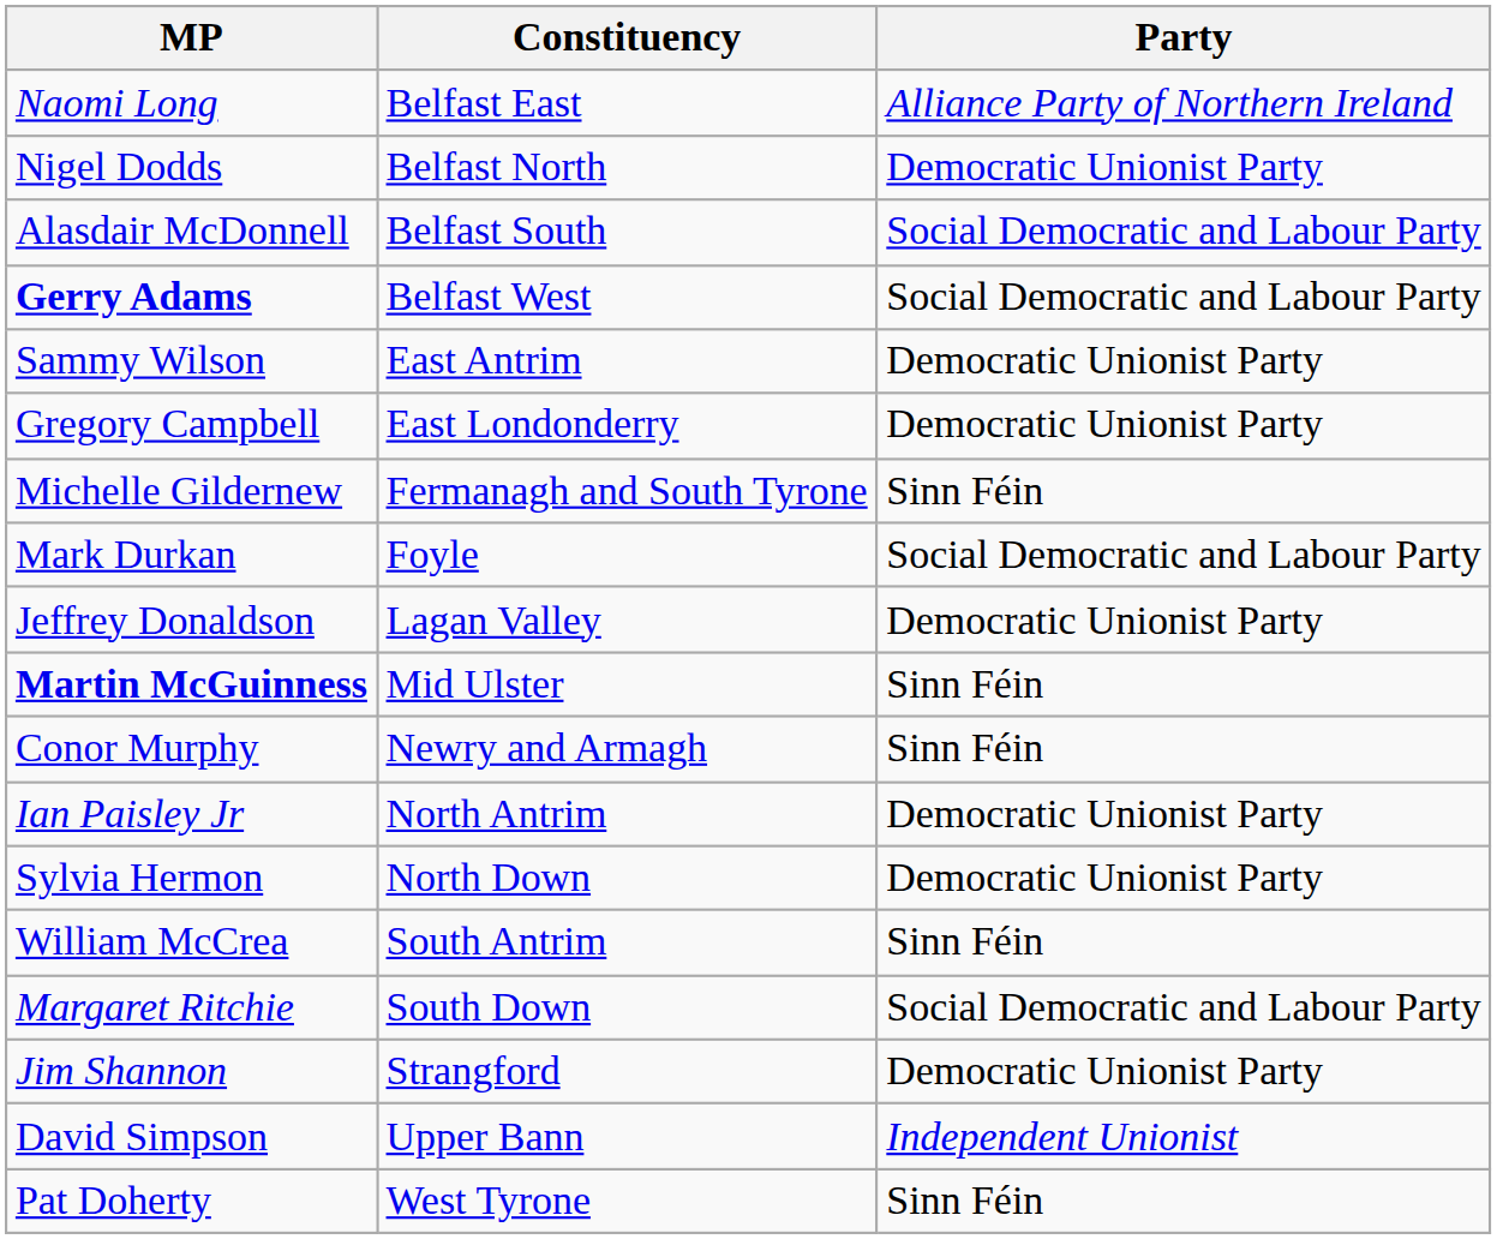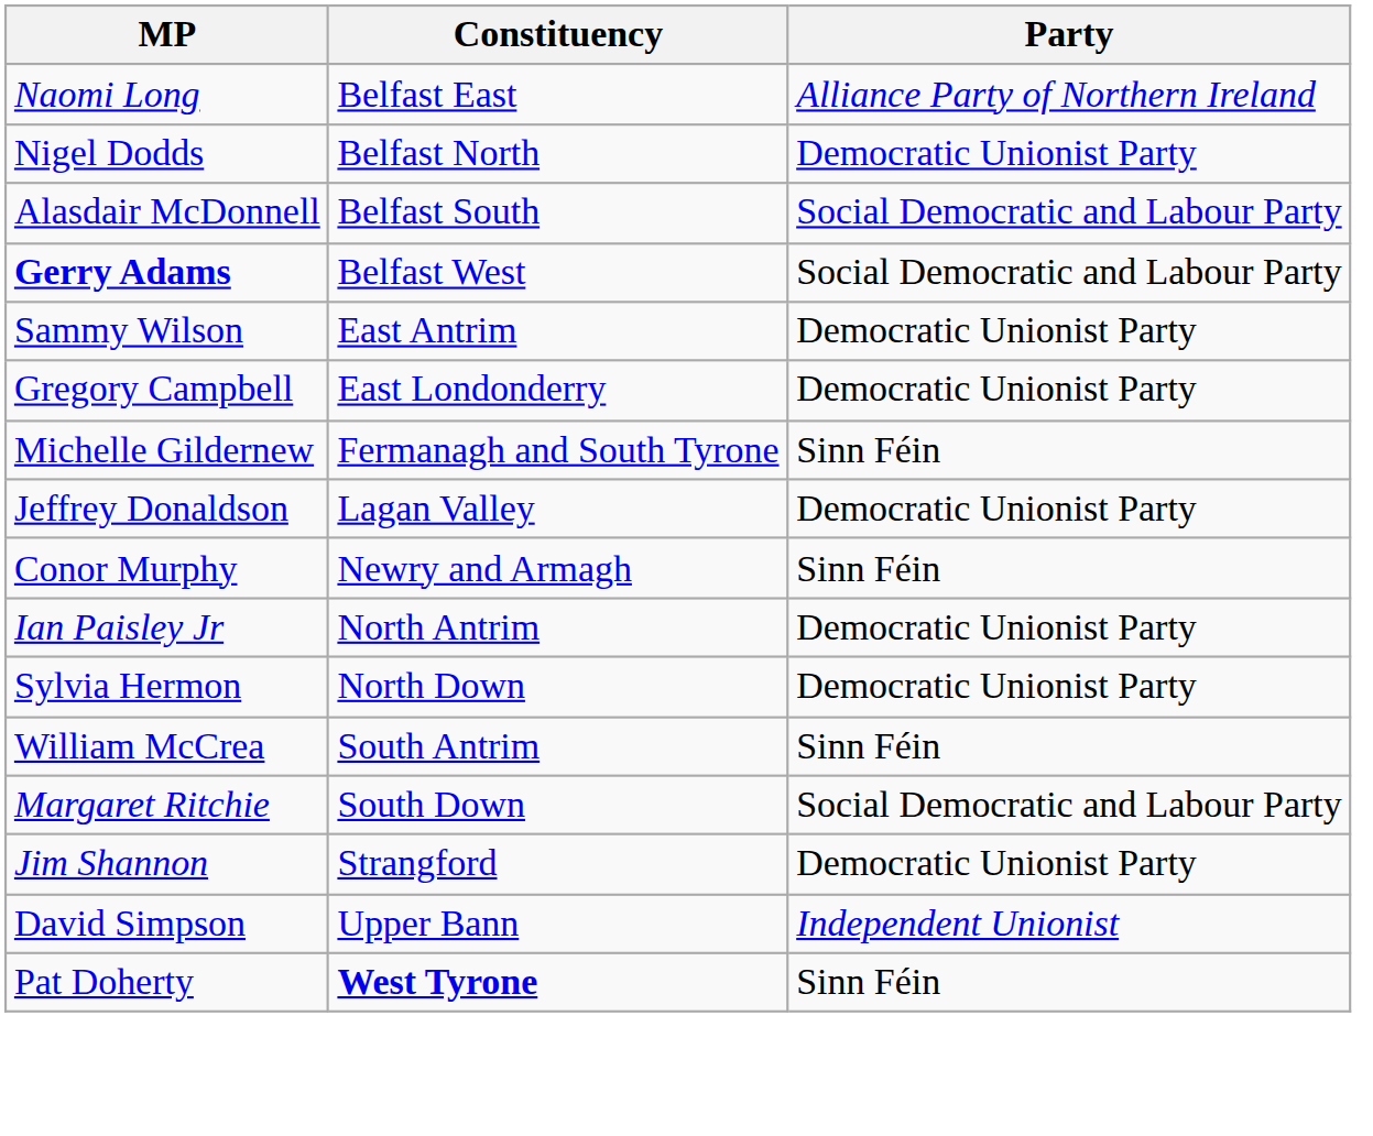- row: Mark Durkan | Foyle | Social Democratic and Labour Party
- row: Martin McGuinness | Mid Ulster | Sinn Féin
Pat Doherty | Constituency: normal -> bold
